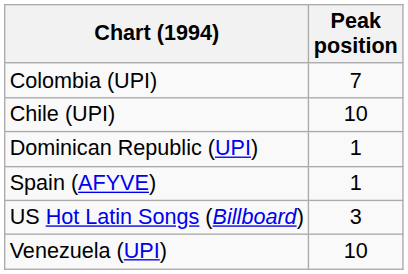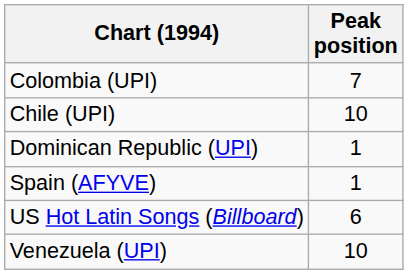US Hot Latin Songs (Billboard) | Peak position: 3 -> 6
